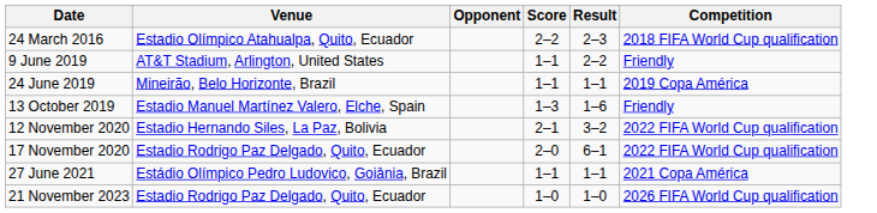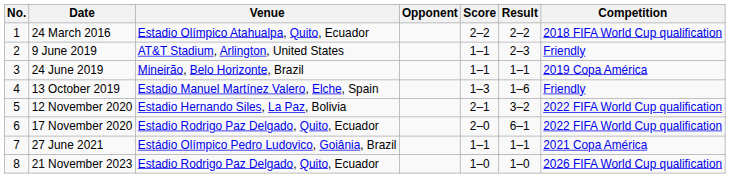+ column: No. | 1 | 2 | 3 | 4 | 5 | 6 | 7 | 8
24 March 2016 | Result: 2–3 -> 2–2
9 June 2019 | Result: 2–2 -> 2–3
